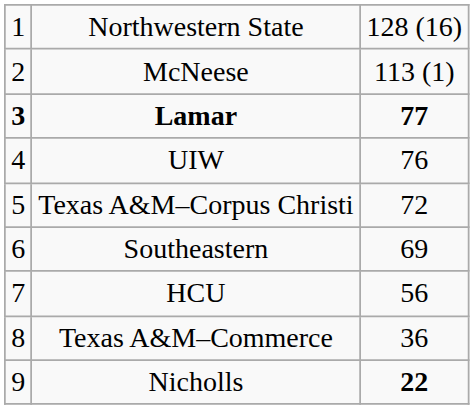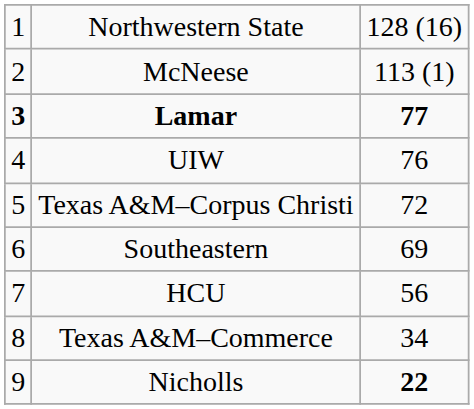Texas A&M–Commerce | column 3: 36 -> 34
